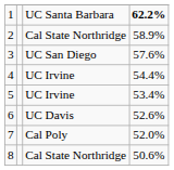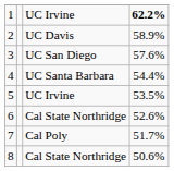1 | column 3: UC Santa Barbara -> UC Irvine
2 | column 3: Cal State Northridge -> UC Davis
4 | column 3: UC Irvine -> UC Santa Barbara
5 | column 4: 53.4% -> 53.5%
6 | column 3: UC Davis -> Cal State Northridge
7 | column 4: 52.0% -> 51.7%
